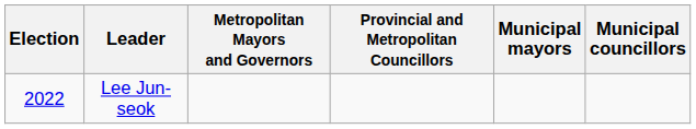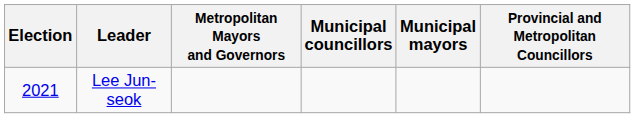columns swapped: Provincial and Metropolitan Councillors <-> Municipal councillors
Lee Jun-seok | Election: 2022 -> 2021
